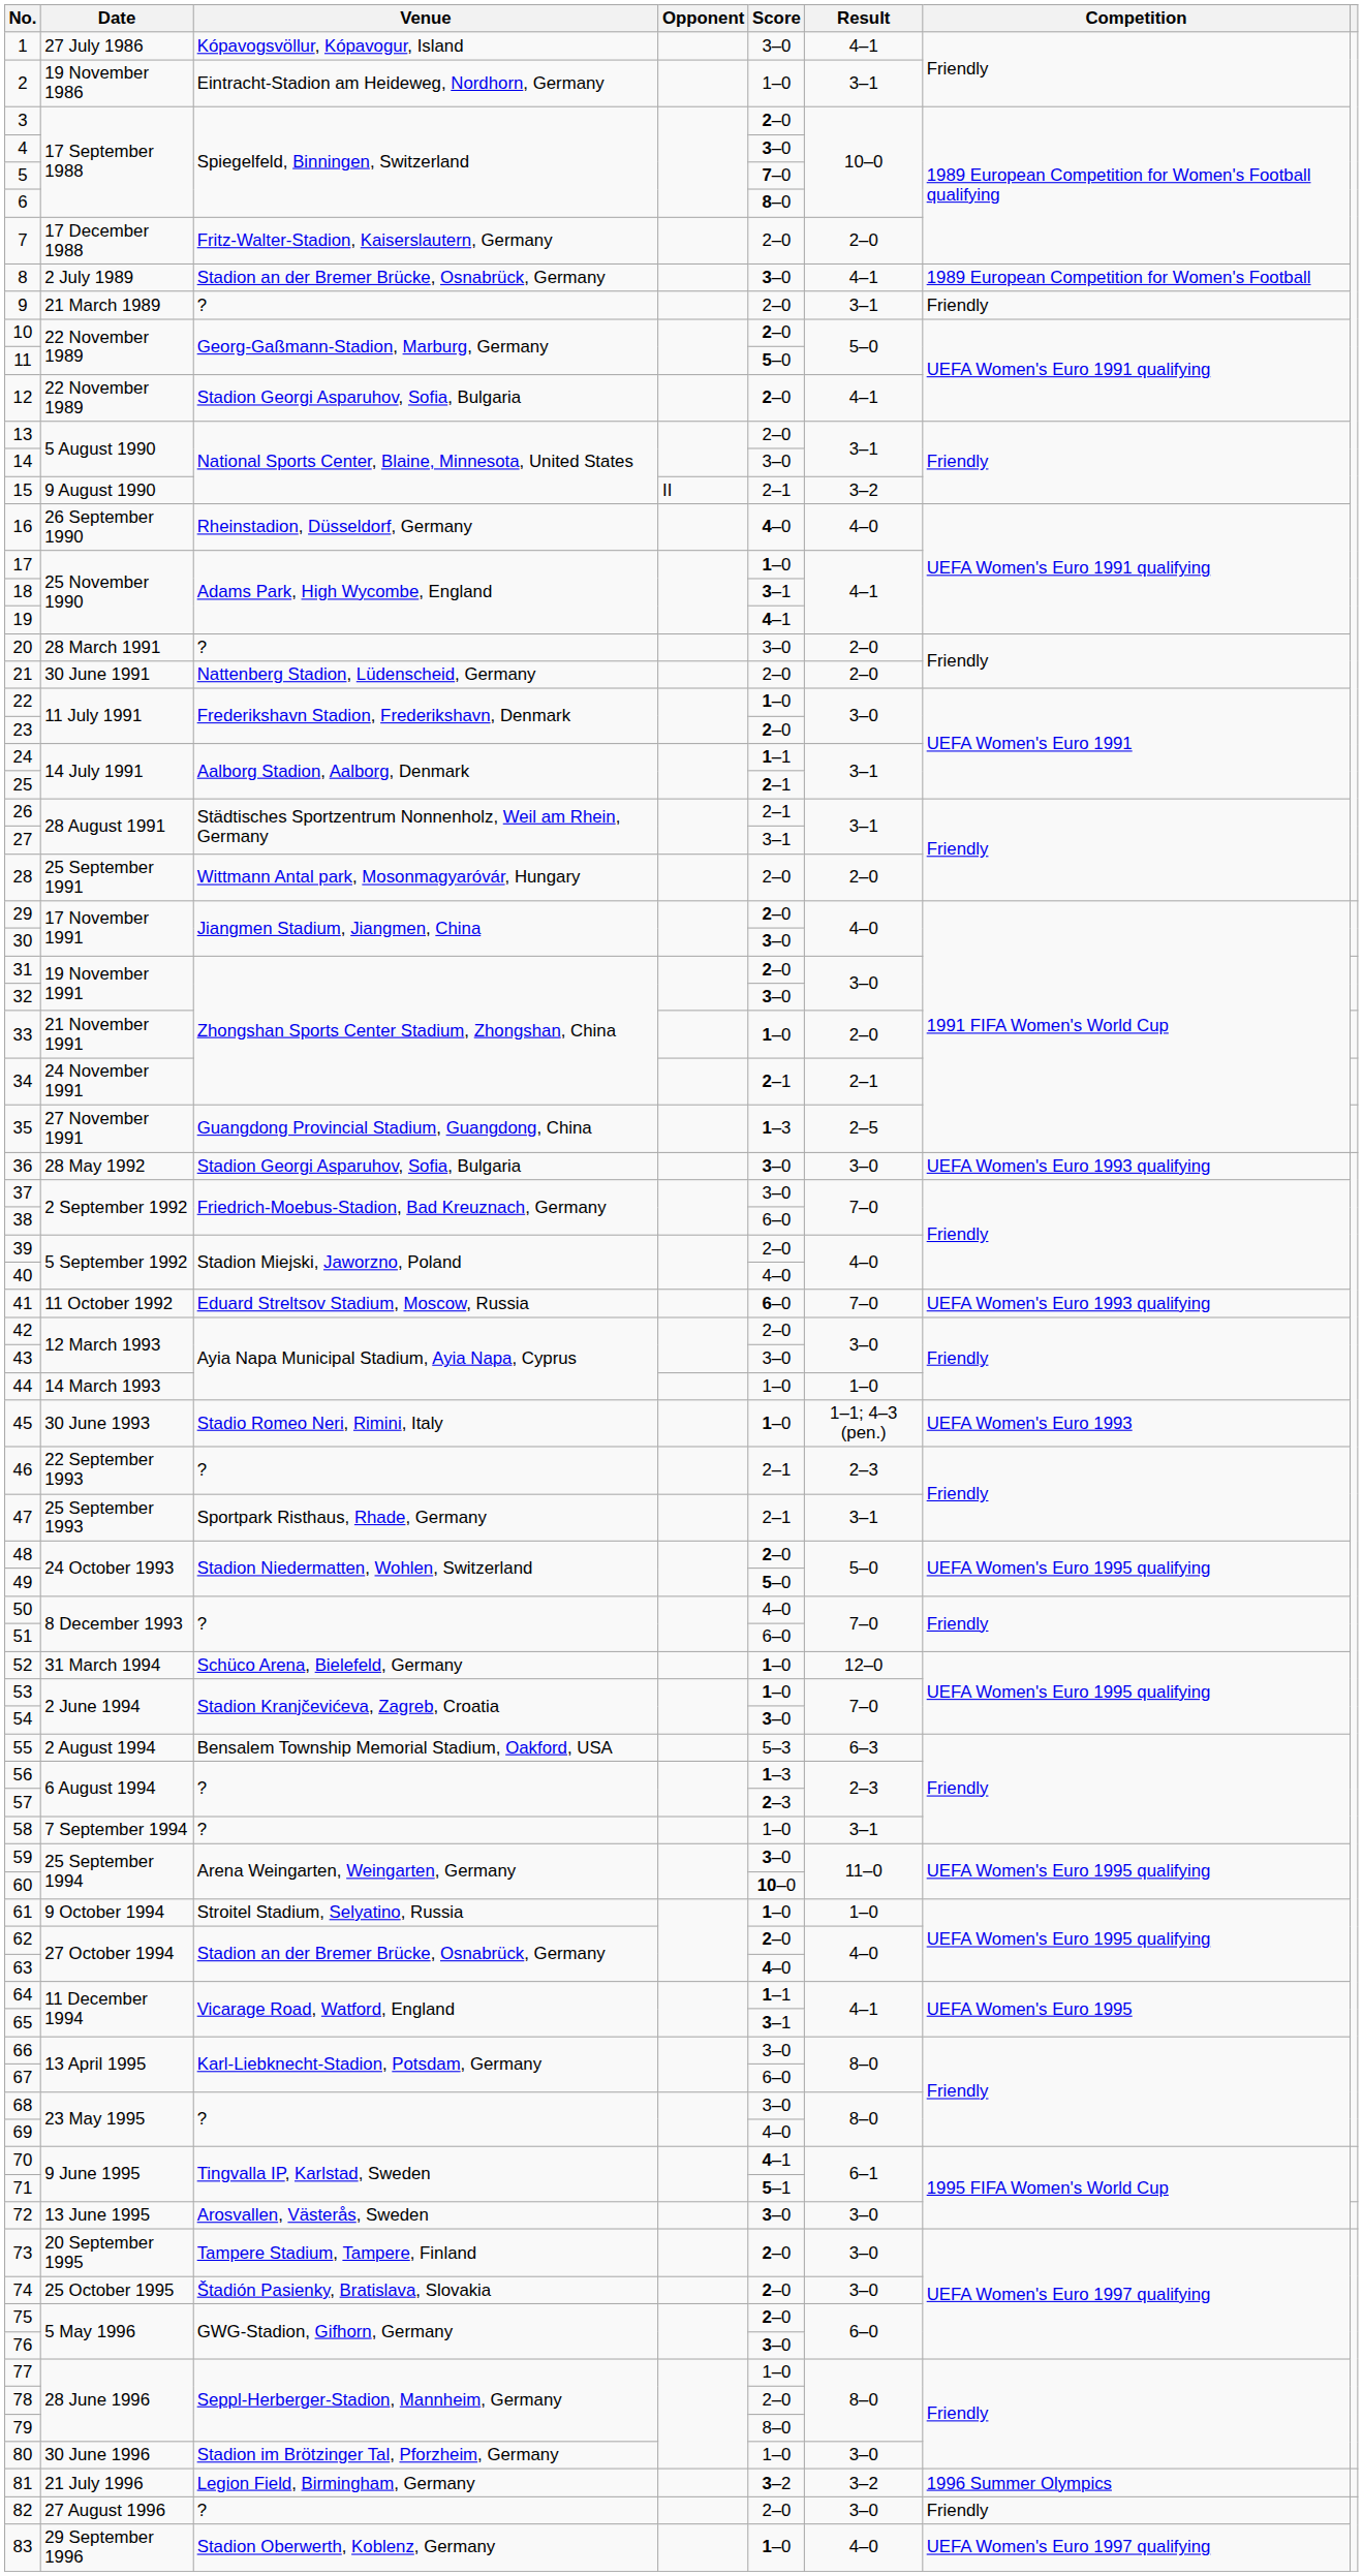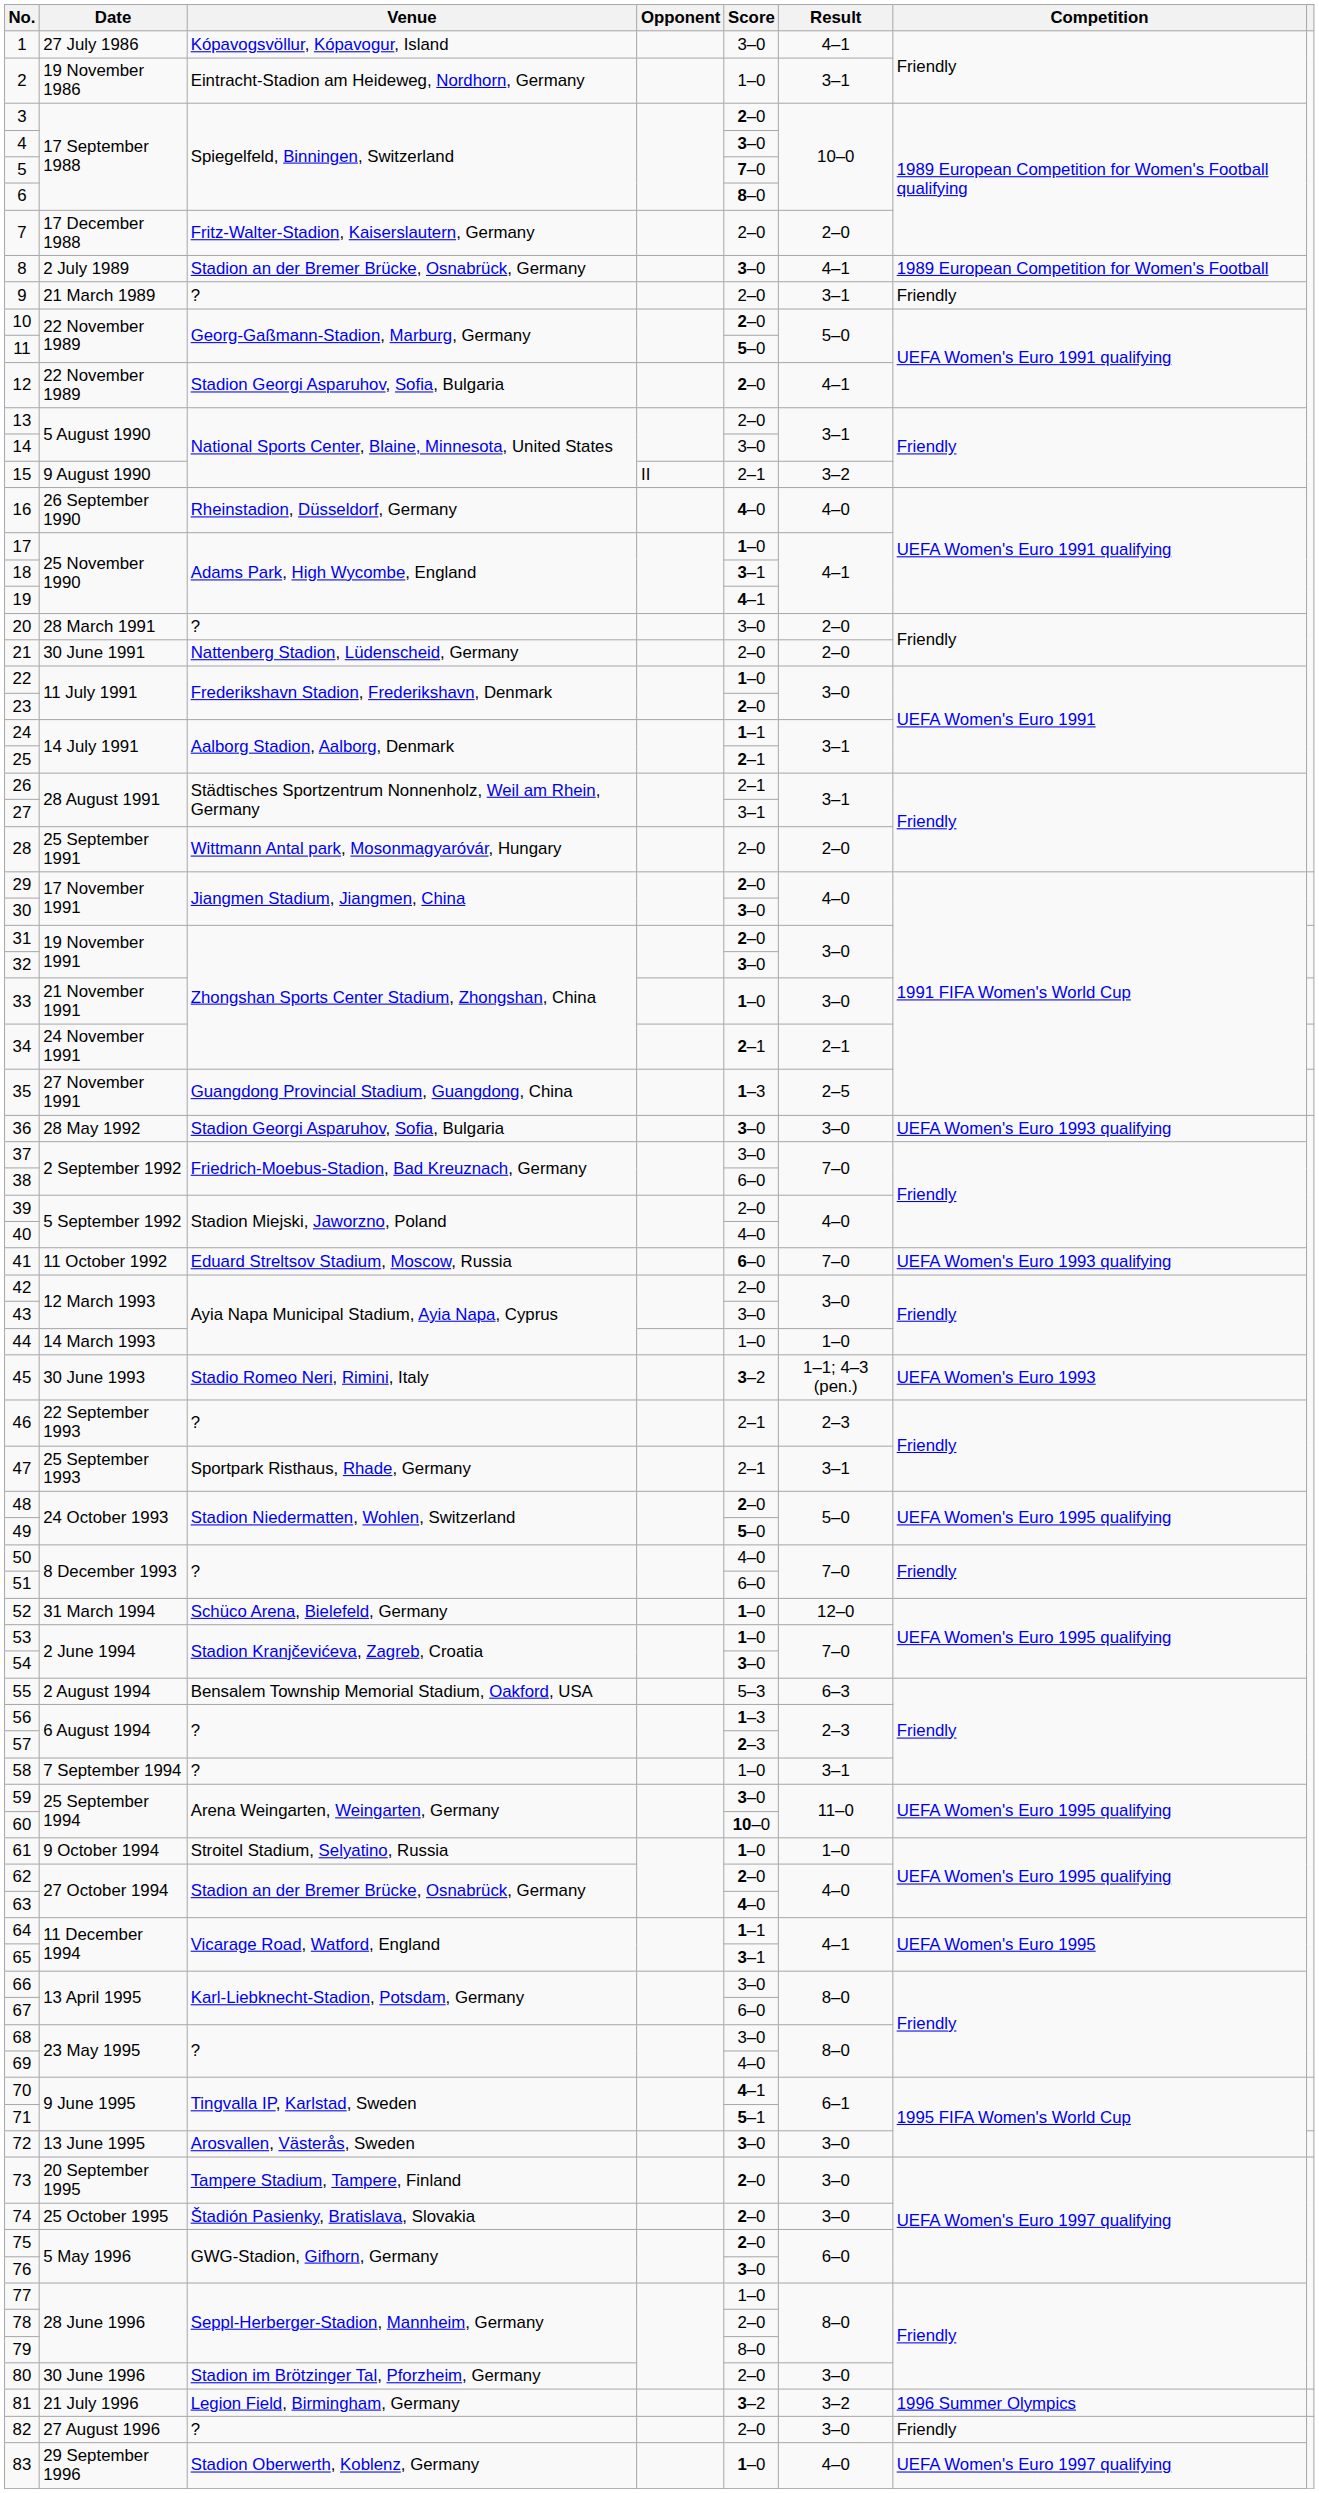33 | Result: 2–0 -> 3–0
45 | Score: 1–0 -> 3–2
80 | Score: 1–0 -> 2–0
